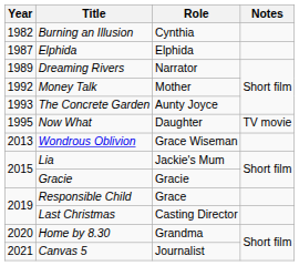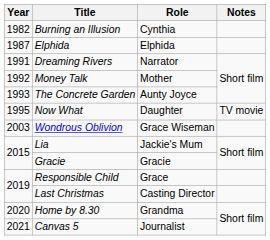Dreaming Rivers | Year: 1989 -> 1991
Wondrous Oblivion | Year: 2013 -> 2003
